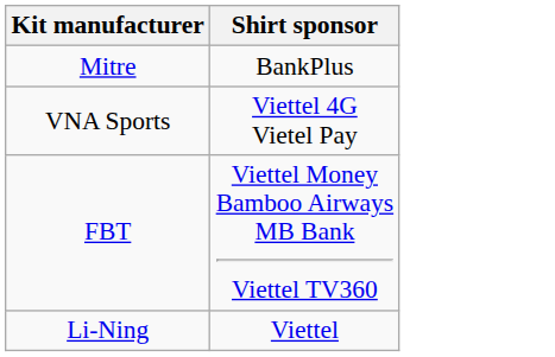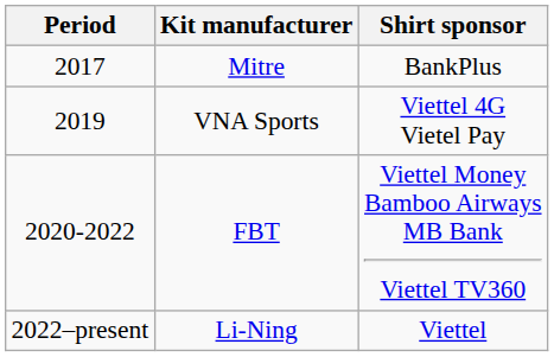+ column: Period | 2017 | 2019 | 2020-2022 | 2022–present
